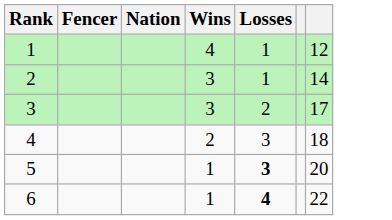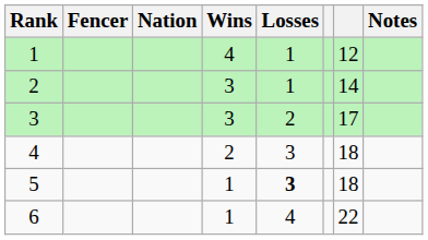+ column: Notes
5 | column 7: 20 -> 18
6 | Losses: bold -> normal
